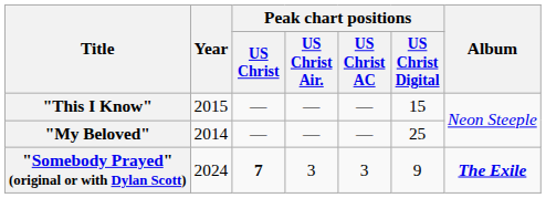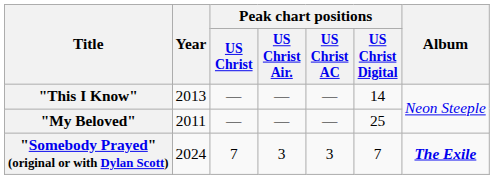"This I Know" | Year: 2015 -> 2013
"This I Know" | Peak chart positions / US Christ Digital: 15 -> 14
"My Beloved" | Year: 2014 -> 2011
"Somebody Prayed" (original or with Dylan Scott) | Peak chart positions / US Christ: bold -> normal
"Somebody Prayed" (original or with Dylan Scott) | Peak chart positions / US Christ Digital: 9 -> 7
